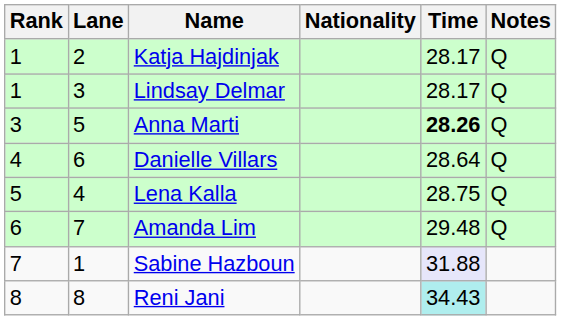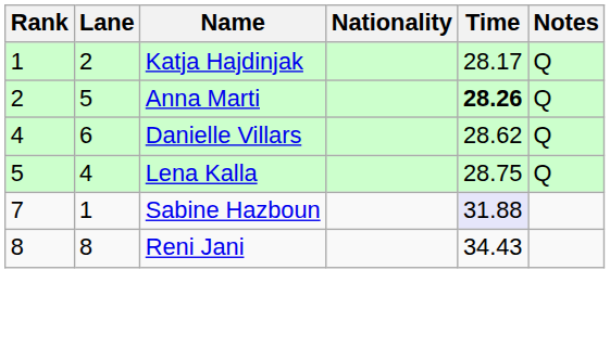- row: 1 | 3 | Lindsay Delmar | 28.17 | Q
Anna Marti | Rank: 3 -> 2
Danielle Villars | Time: 28.64 -> 28.62
- row: 6 | 7 | Amanda Lim | 29.48 | Q
Reni Jani | Time: paleturquoise background -> no background
